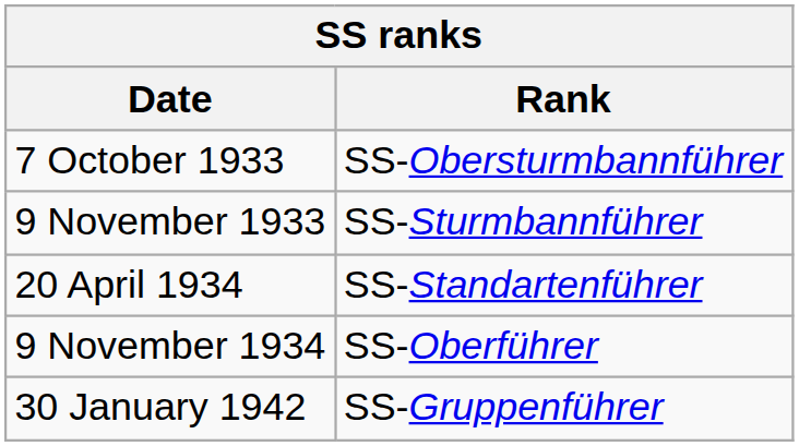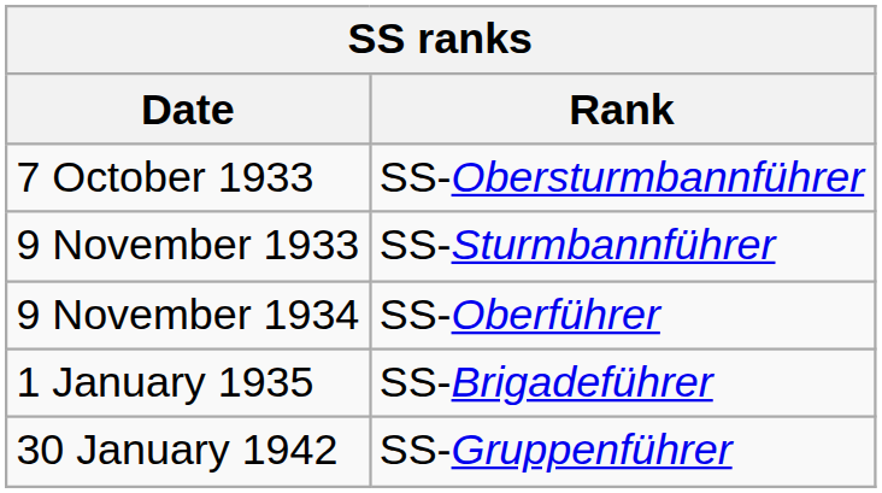- row: 20 April 1934 | SS-Standartenführer
+ row: 1 January 1935 | SS-Brigadeführer
